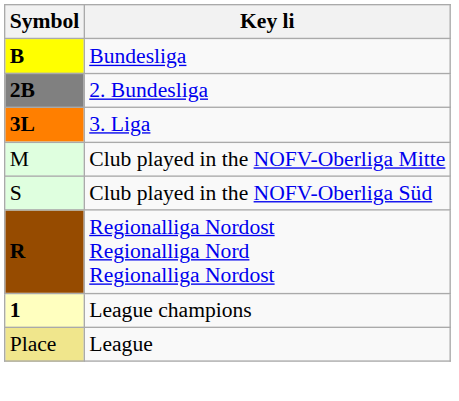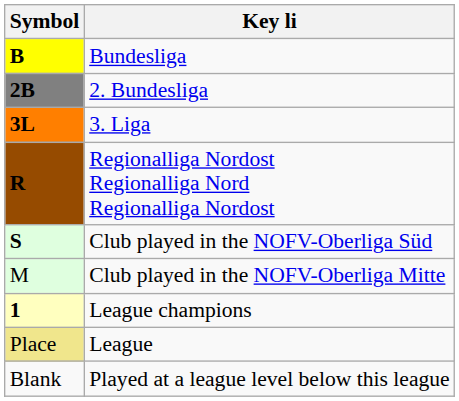rows swapped: Regionalliga Nordost Regionalliga Nord Regionalliga Nordost <-> Club played in the NOFV-Oberliga Mitte
Club played in the NOFV-Oberliga Süd | Symbol: normal -> bold
+ row: Blank | Played at a league level below this league
